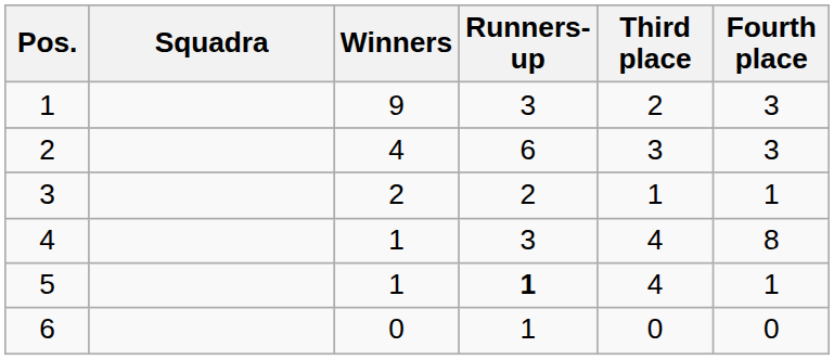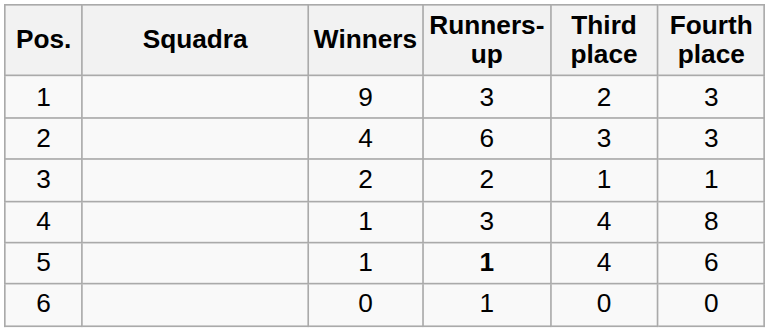5 | Fourth place: 1 -> 6
